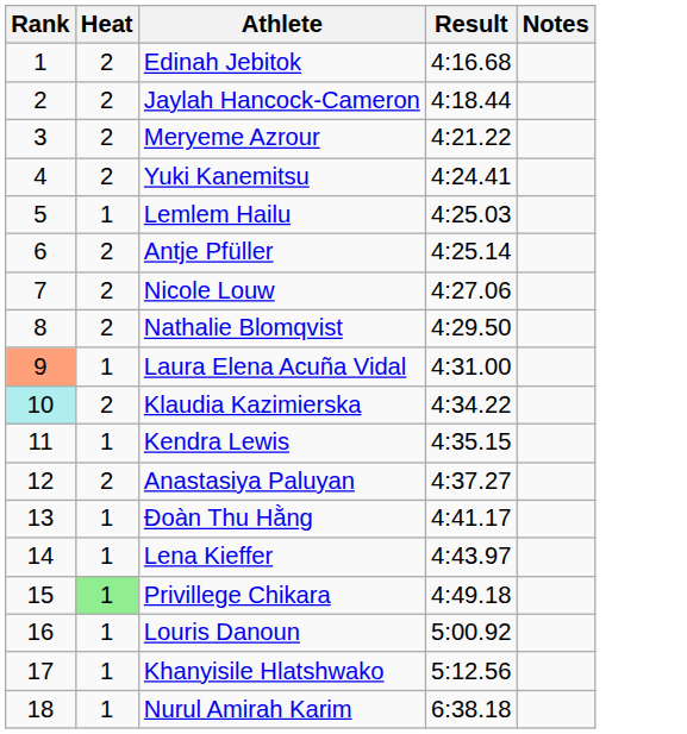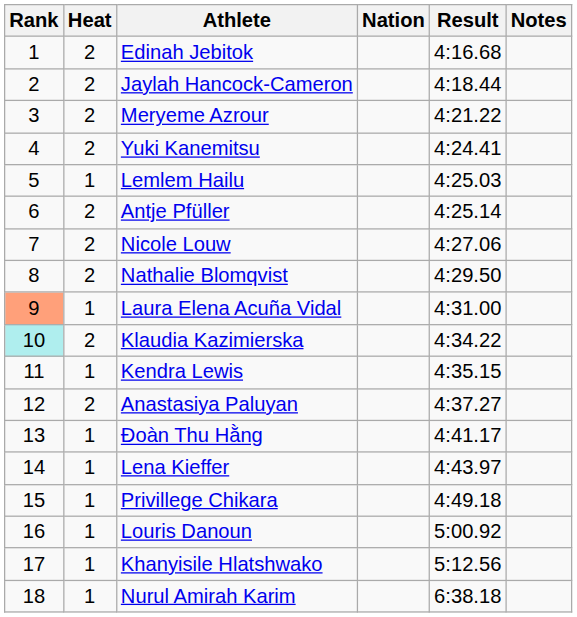+ column: Nation
Privillege Chikara | Heat: lightgreen background -> no background
